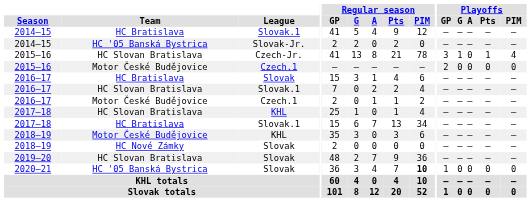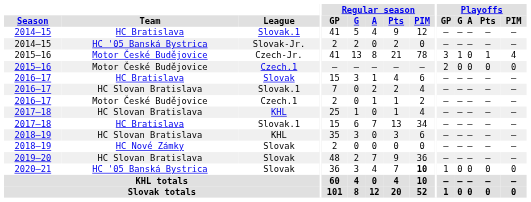2015–16 / Czech-Jr. | Team: HC Slovan Bratislava -> Motor České Budějovice
2018–19 / KHL | Team: Motor České Budějovice -> HC Slovan Bratislava
